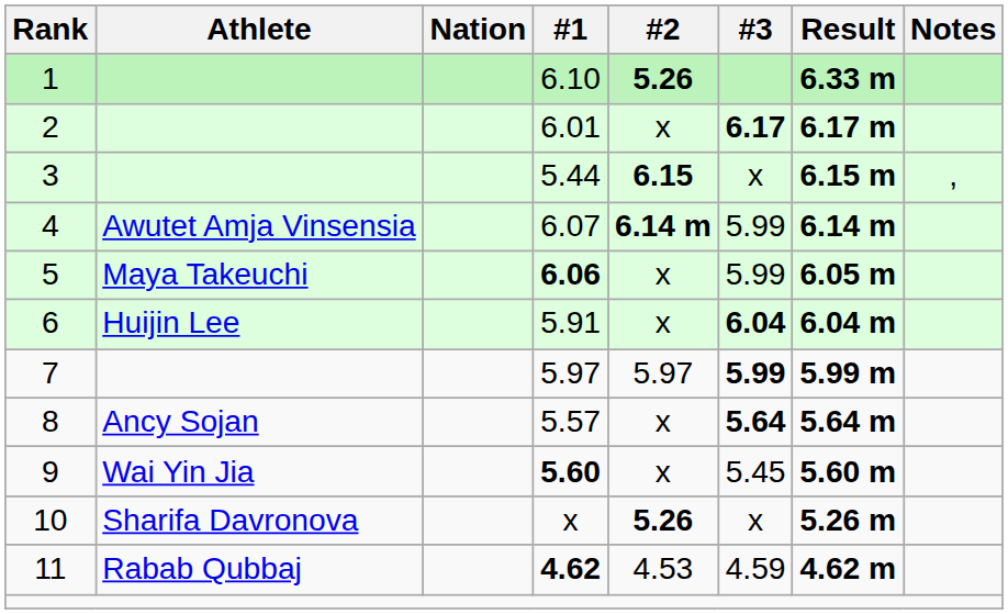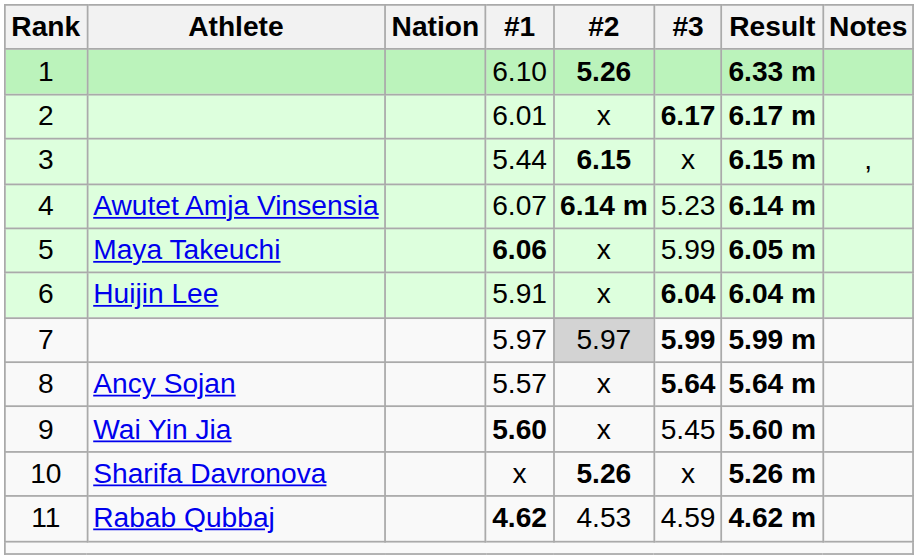4 | #3: 5.99 -> 5.23
7 | #2: no background -> lightgrey background
